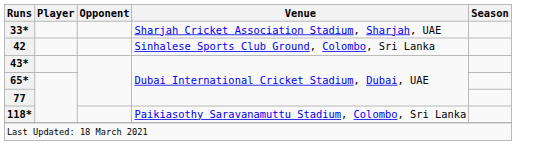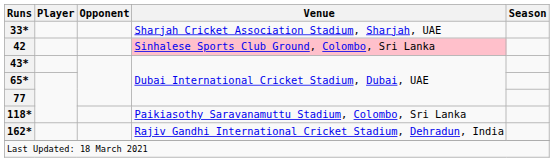42 | Venue: no background -> pink background
+ row: 162* | Rajiv Gandhi International Cricket Stadium, Dehradun, India
